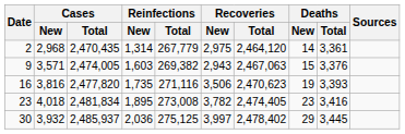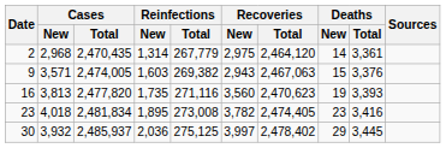16 | Cases / New: 3,816 -> 3,813
16 | Recoveries / New: 3,506 -> 3,560
